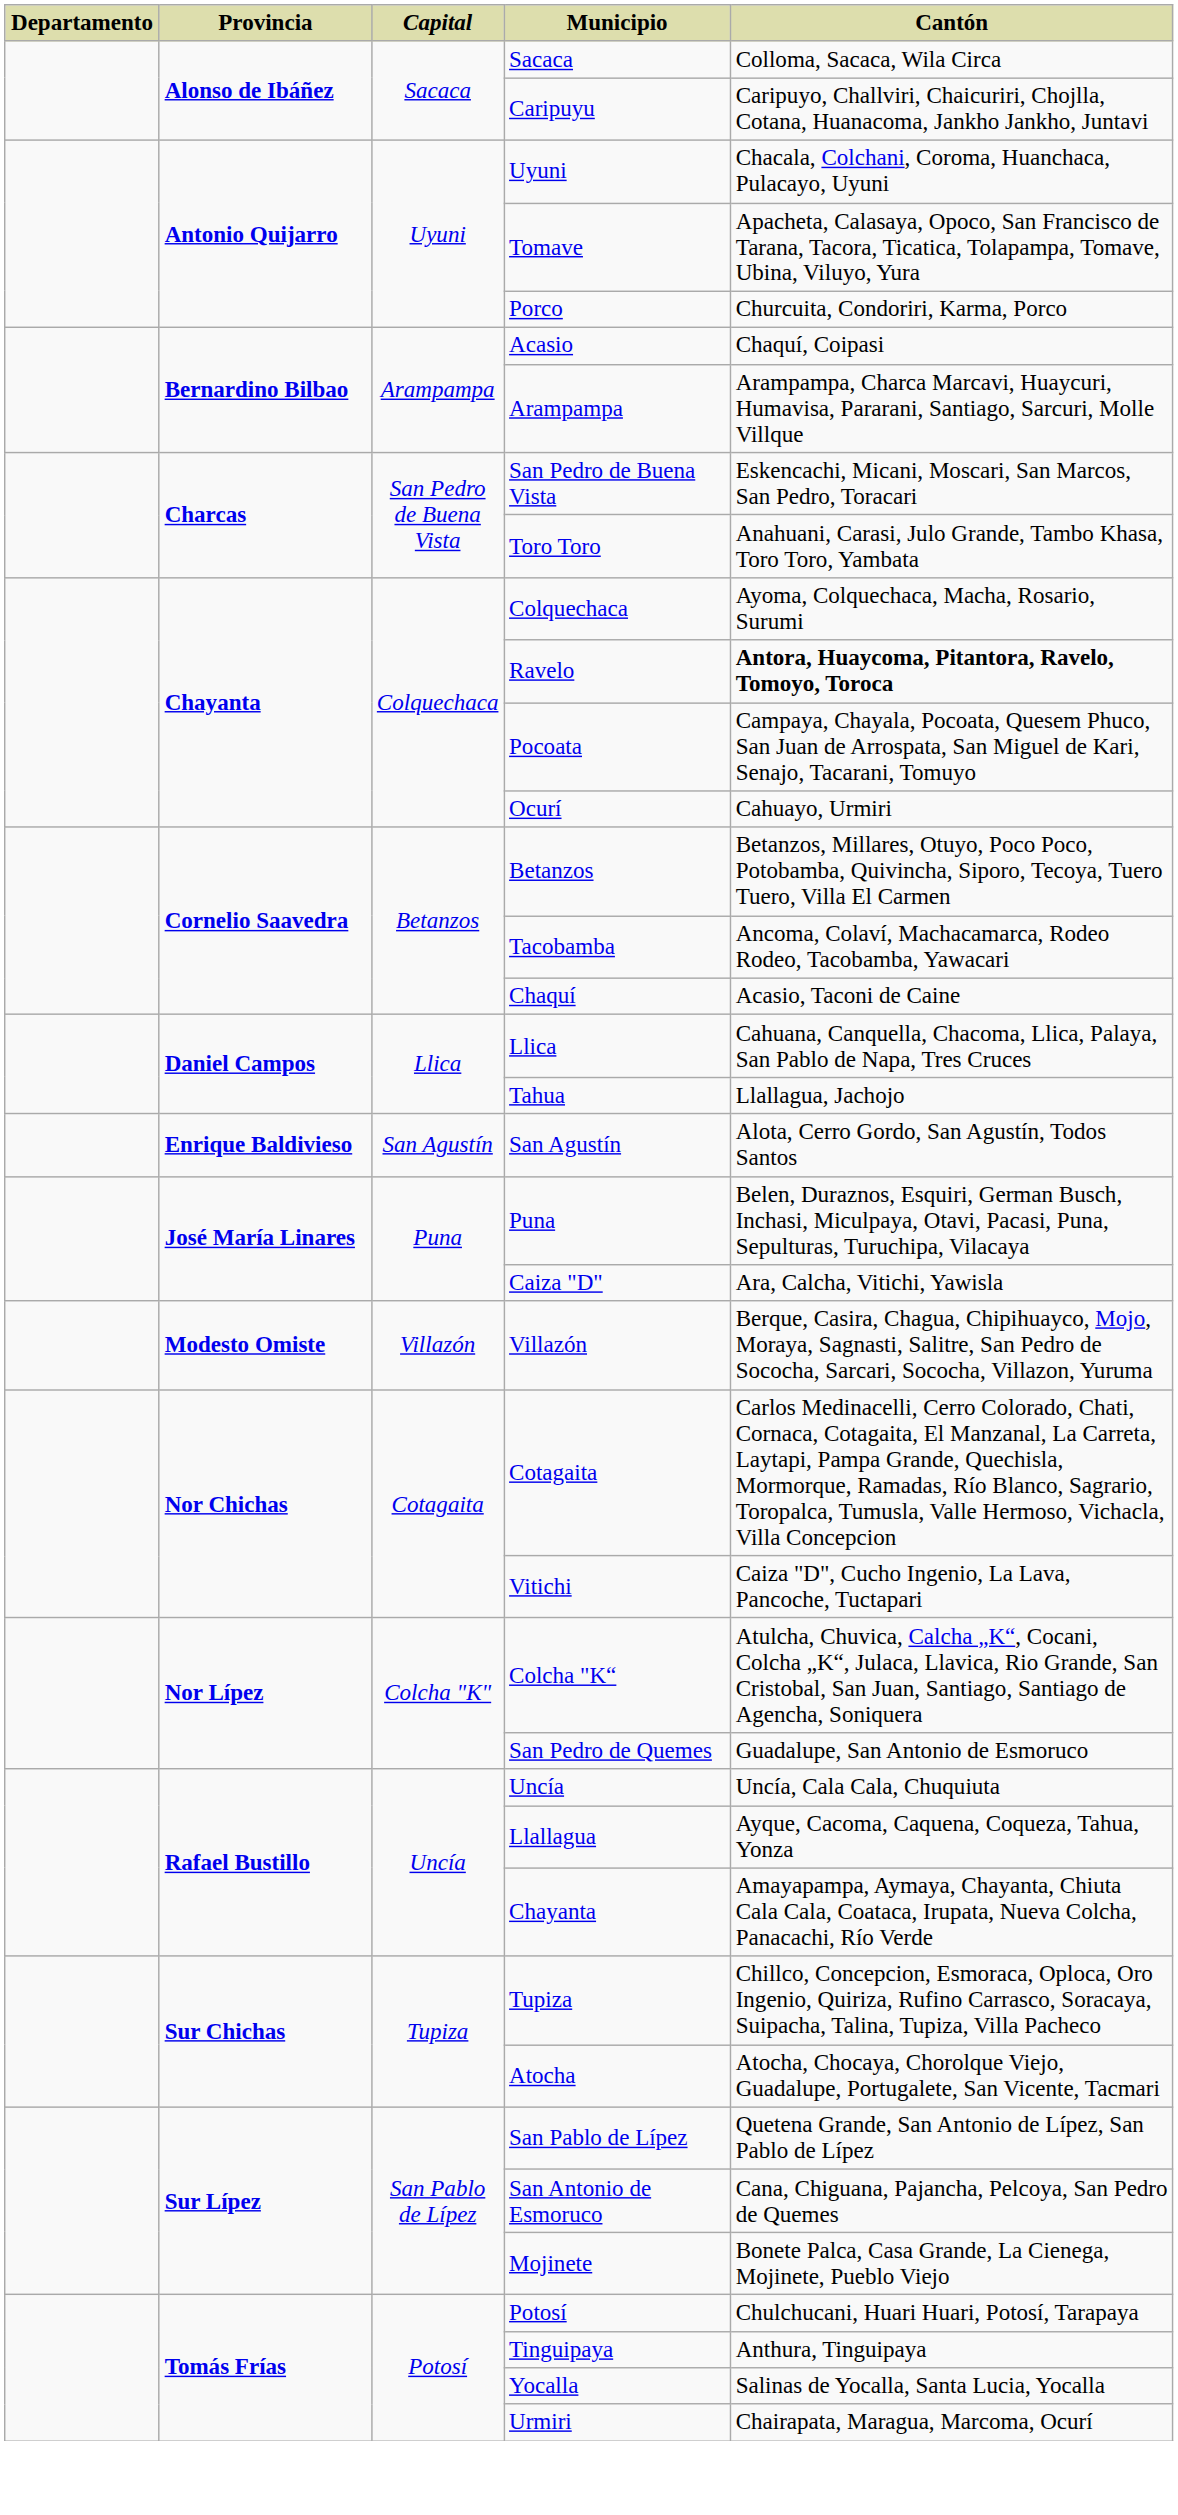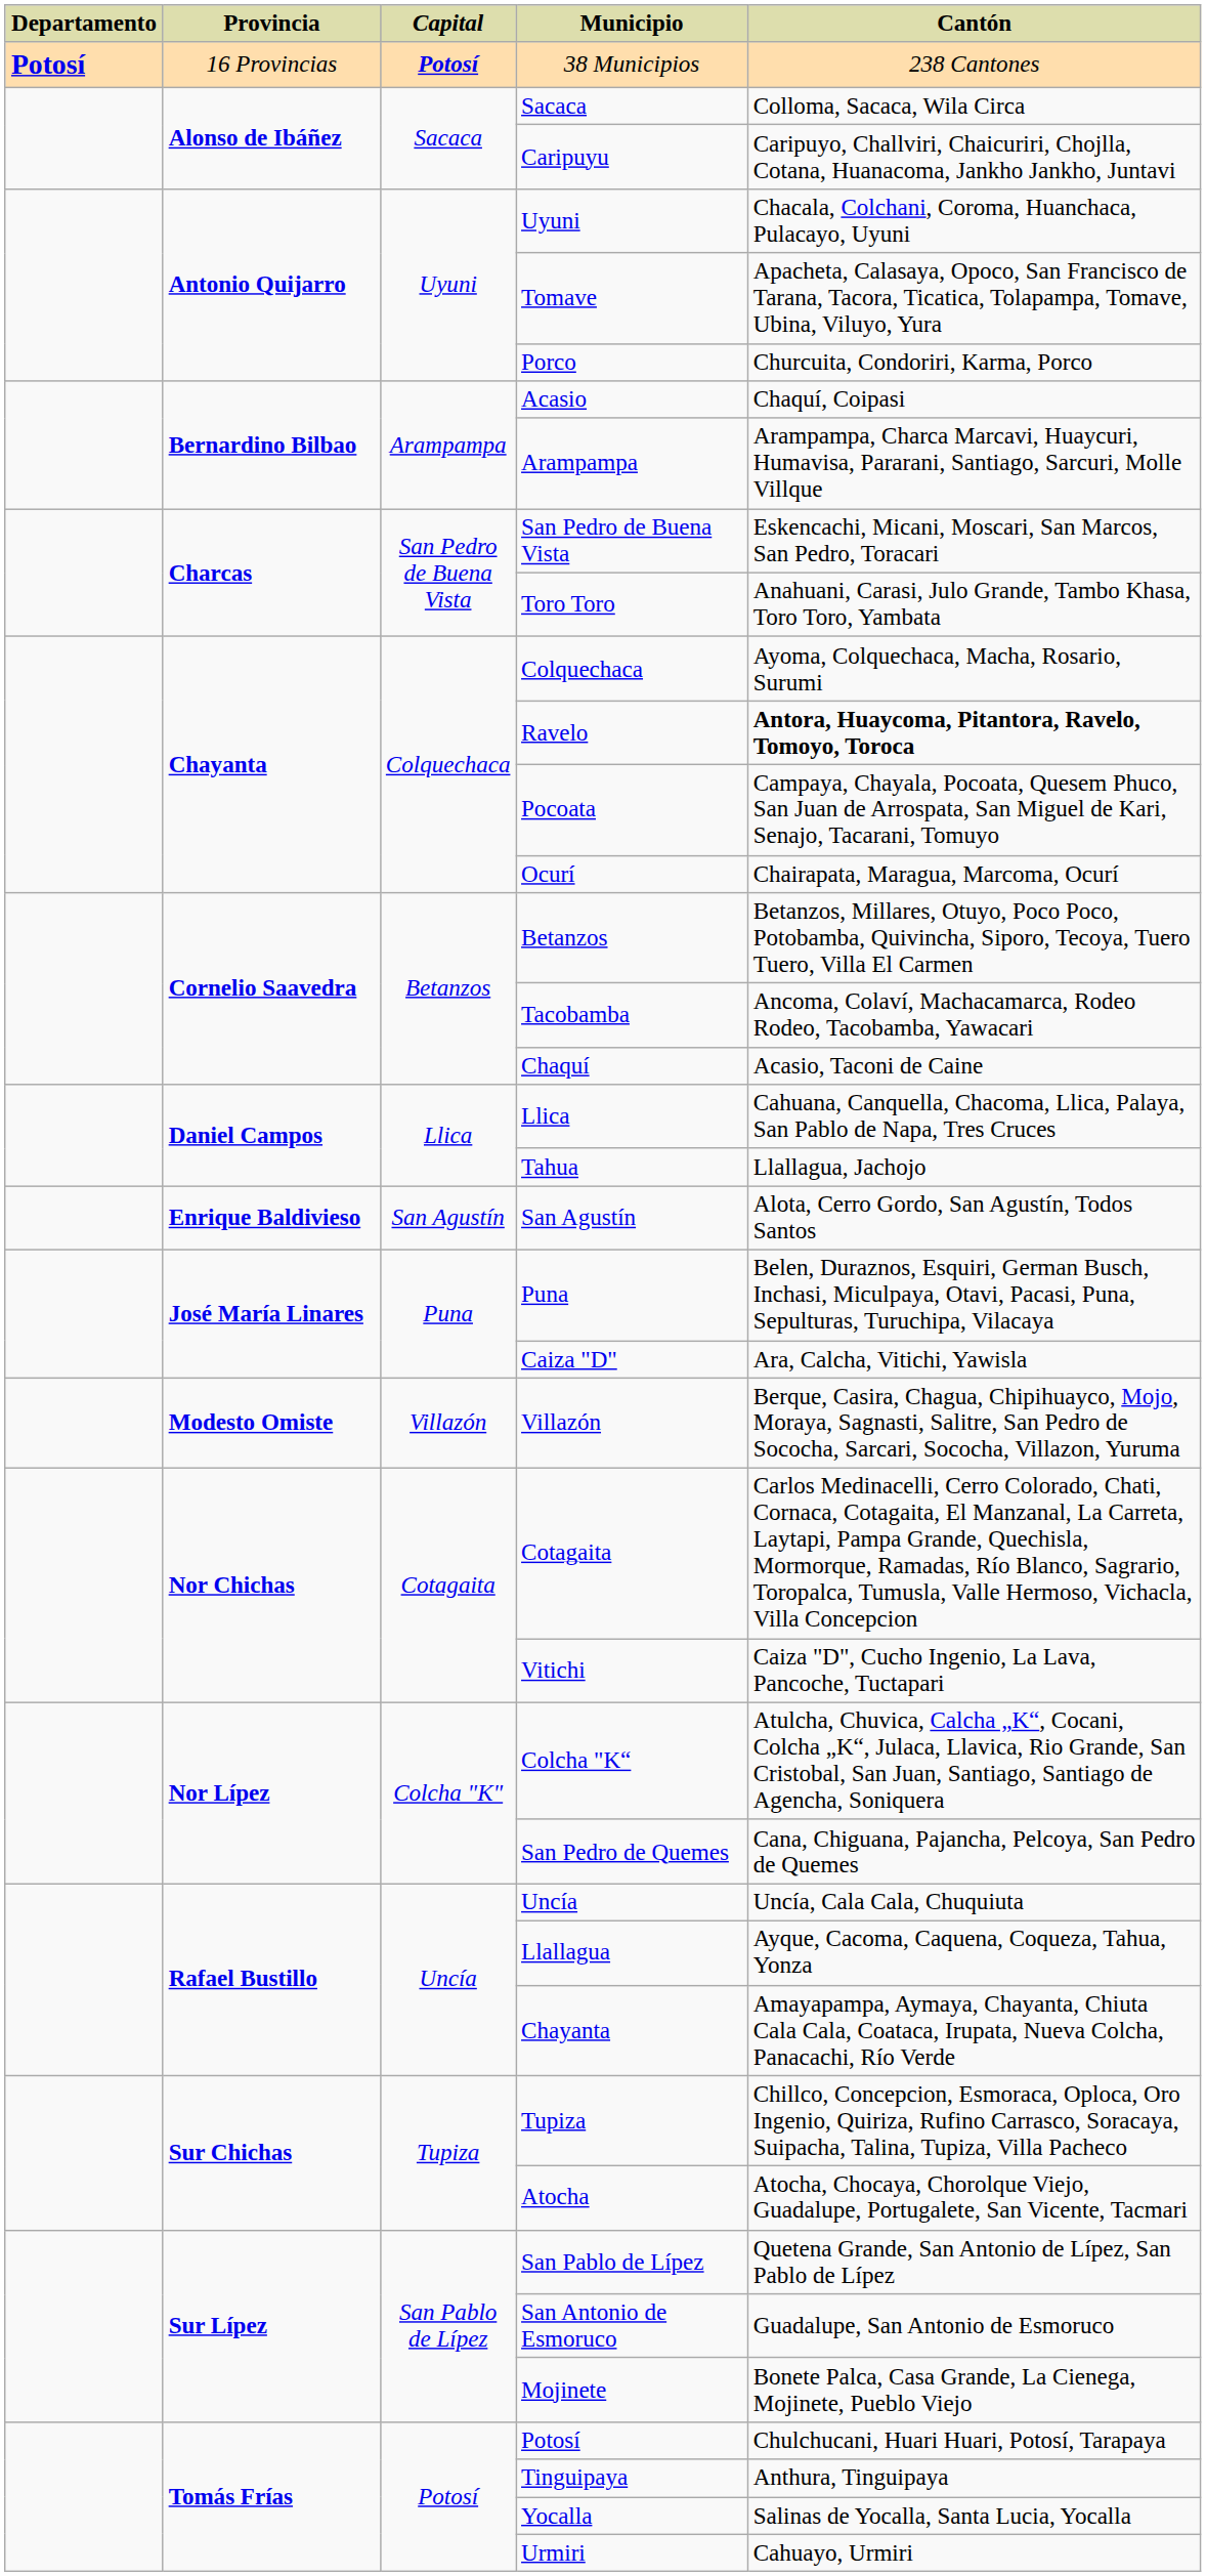+ row: Potosí | 16 Provincias | Potosí | 38 Municipios | 238 Cantones
Ocurí | Cantón: Cahuayo, Urmiri -> Chairapata, Maragua, Marcoma, Ocurí
San Pedro de Quemes | Cantón: Guadalupe, San Antonio de Esmoruco -> Cana, Chiguana, Pajancha, Pelcoya, San Pedro de Quemes
San Antonio de Esmoruco | Cantón: Cana, Chiguana, Pajancha, Pelcoya, San Pedro de Quemes -> Guadalupe, San Antonio de Esmoruco
Urmiri | Cantón: Chairapata, Maragua, Marcoma, Ocurí -> Cahuayo, Urmiri
